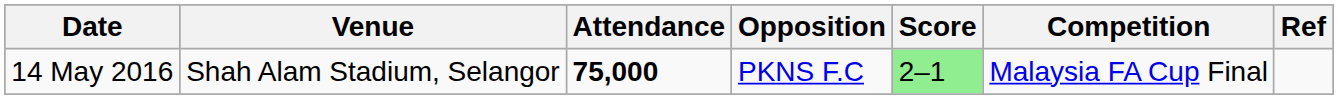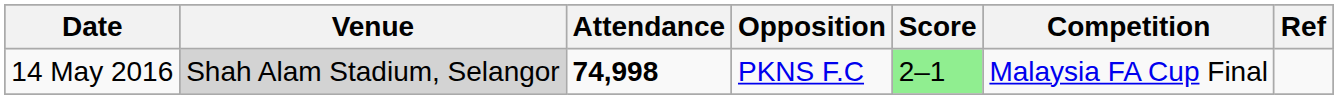14 May 2016 | Venue: no background -> lightgrey background
14 May 2016 | Attendance: 75,000 -> 74,998
